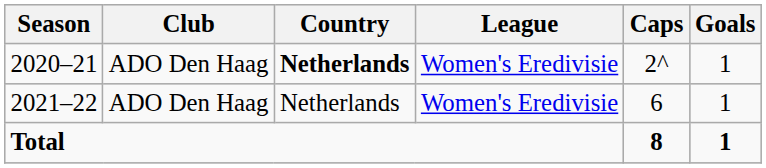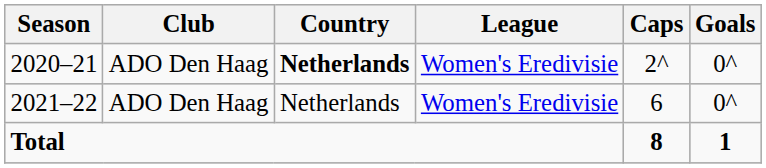2020–21 | Goals: 1 -> 0^
2021–22 | Goals: 1 -> 0^
